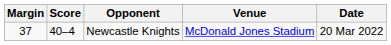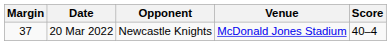columns swapped: Score <-> Date
